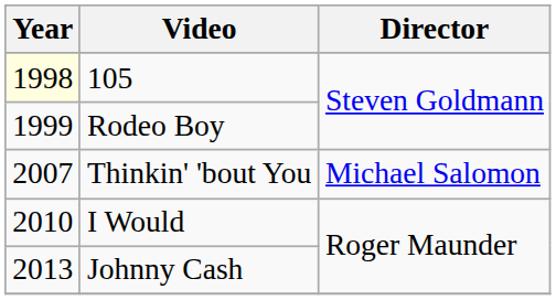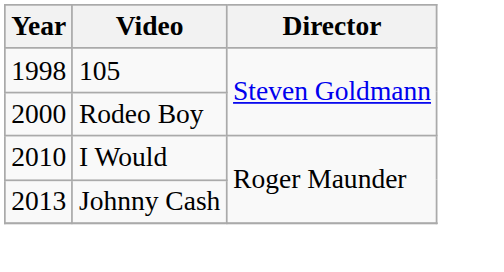105 | Year: lightyellow background -> no background
Rodeo Boy | Year: 1999 -> 2000
- row: 2007 | Thinkin' 'bout You | Michael Salomon
